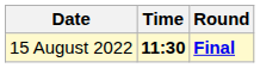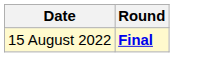- column: Time | 11:30
